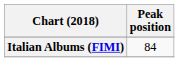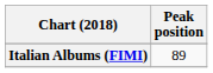Italian Albums (FIMI) | Peak position: 84 -> 89
